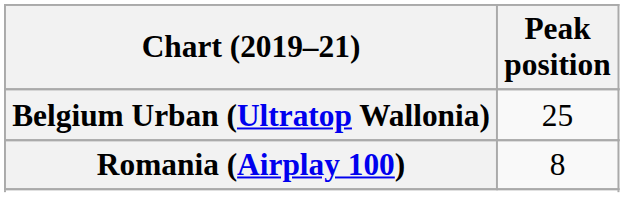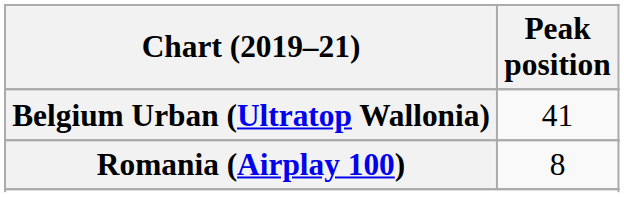Belgium Urban (Ultratop Wallonia) | Peak position: 25 -> 41
